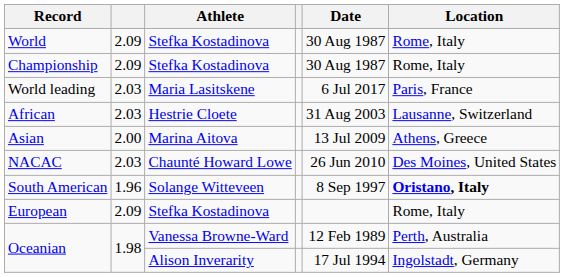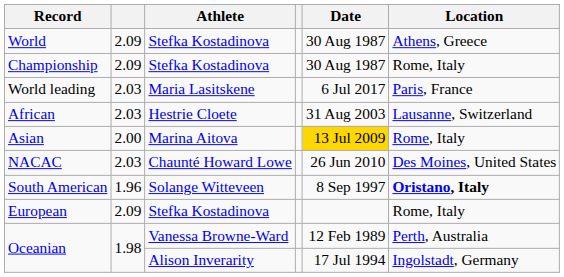World | Location: Rome, Italy -> Athens, Greece
Asian | Date: no background -> gold background
Asian | Location: Athens, Greece -> Rome, Italy
